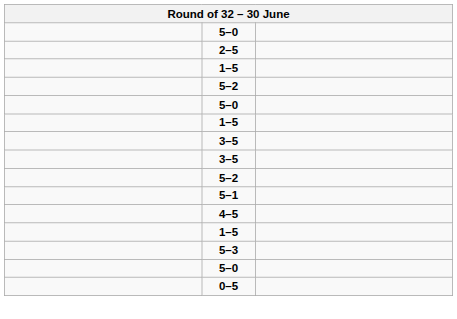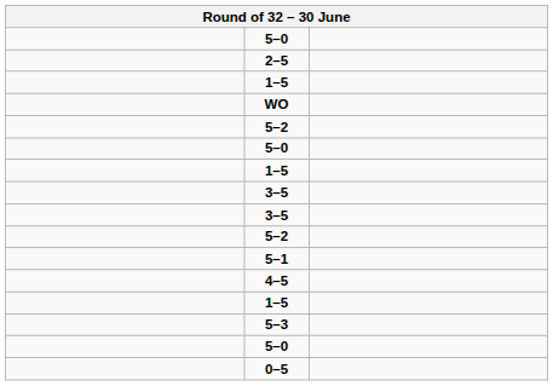+ row: WO
